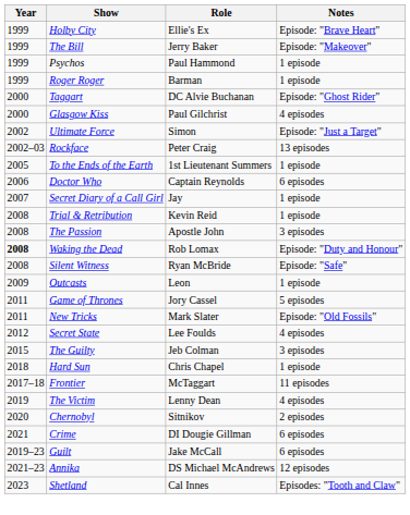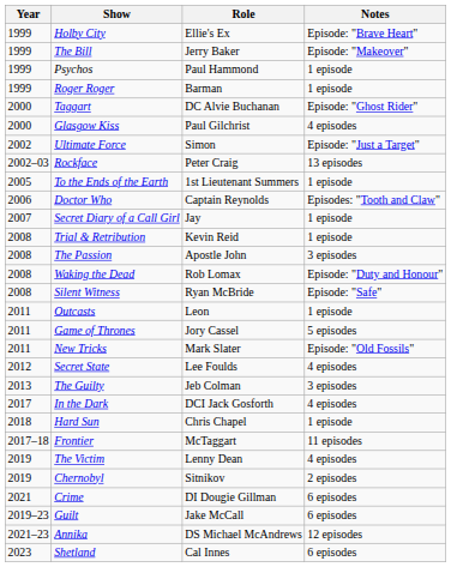Doctor Who | Notes: 6 episodes -> Episodes: "Tooth and Claw"
Waking the Dead | Year: bold -> normal
Outcasts | Year: 2009 -> 2011
The Guilty | Year: 2015 -> 2013
+ row: 2017 | In the Dark | DCI Jack Gosforth | 4 episodes
Chernobyl | Year: 2020 -> 2019
Shetland | Notes: Episodes: "Tooth and Claw" -> 6 episodes
